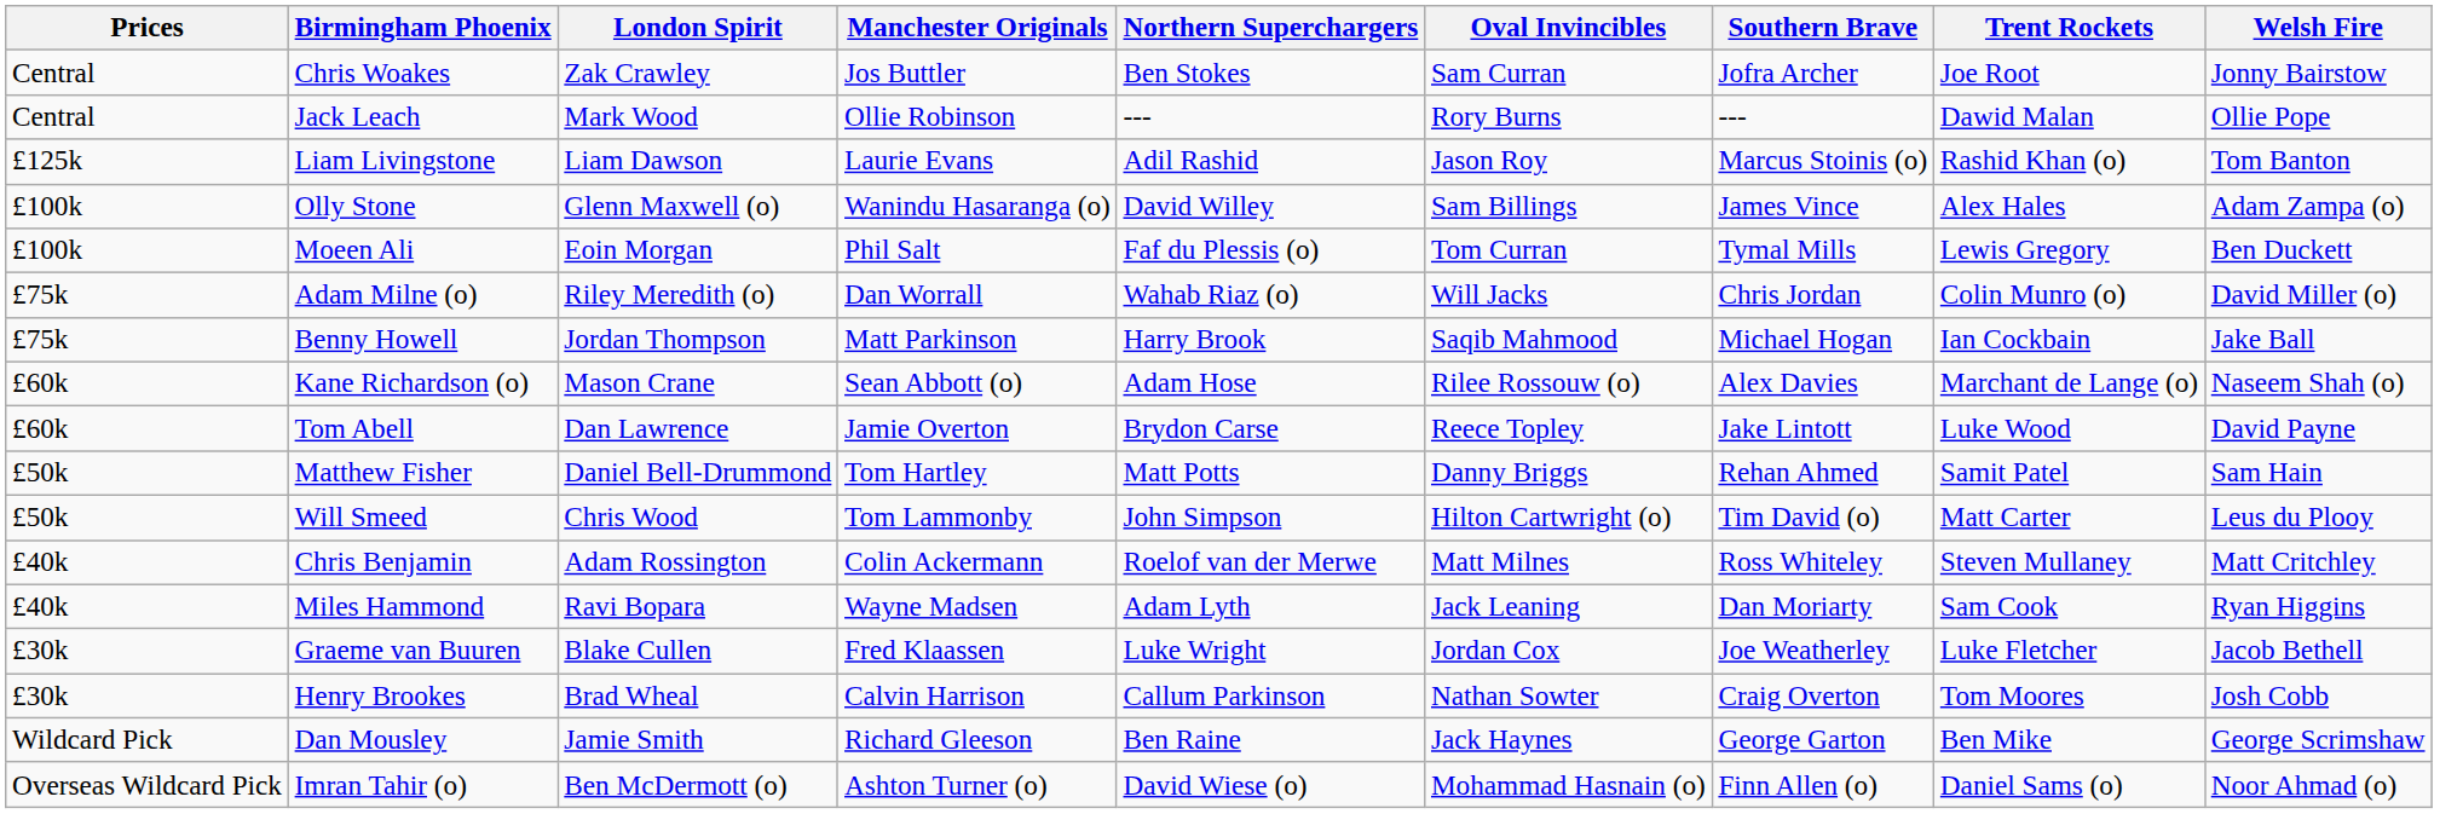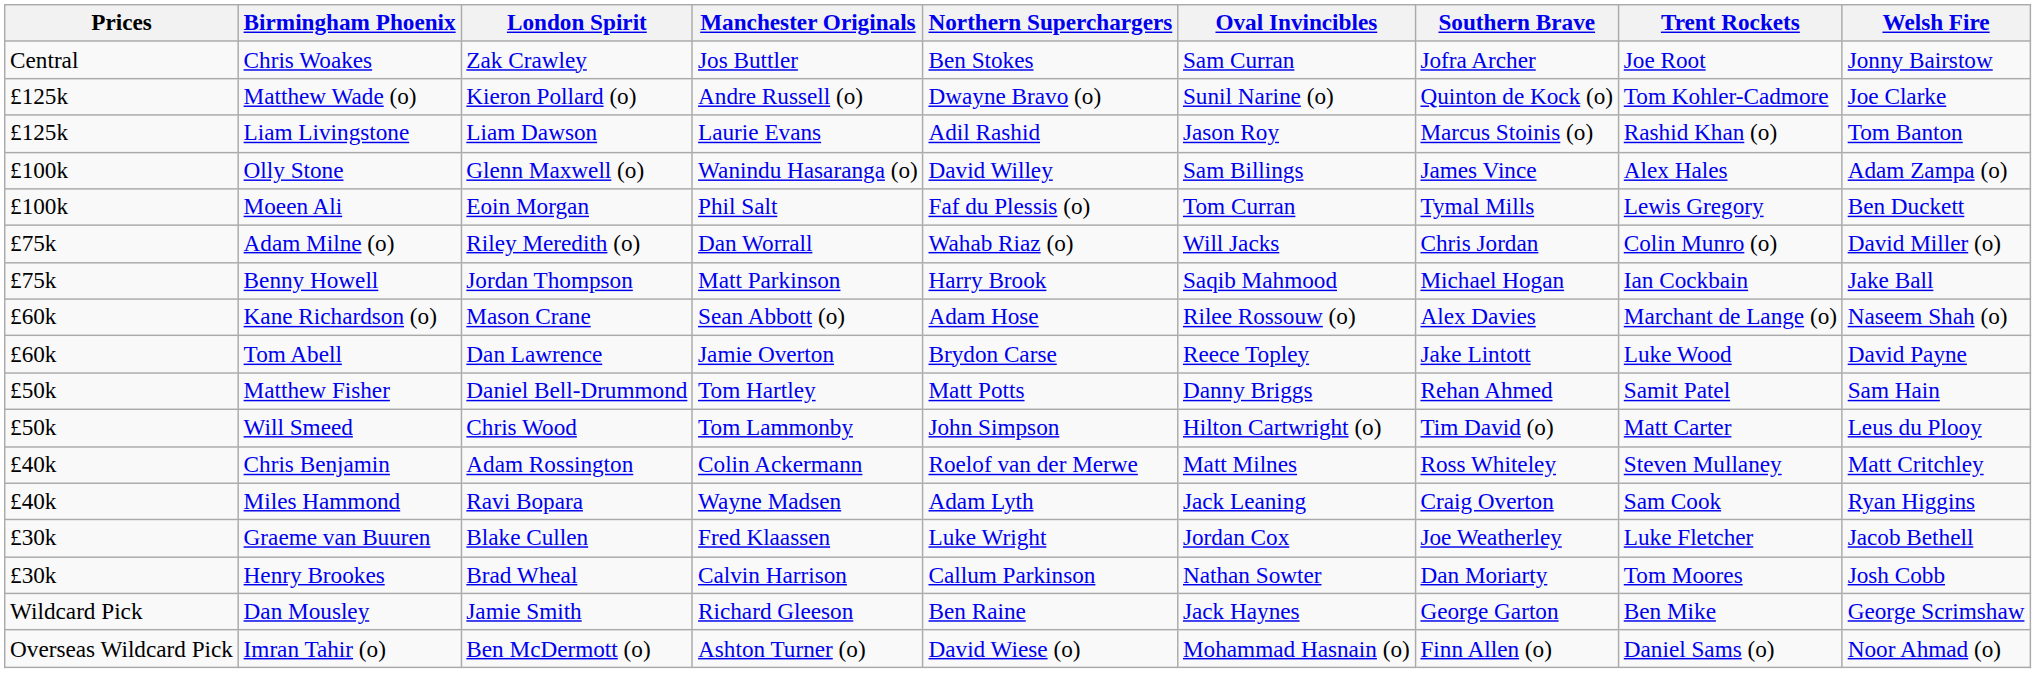- row: Central | Jack Leach | Mark Wood | Ollie Robinson | --- | Rory Burns | --- | Dawid Malan | Ollie Pope
+ row: £125k | Matthew Wade (o) | Kieron Pollard (o) | Andre Russell (o) | Dwayne Bravo (o) | Sunil Narine (o) | Quinton de Kock (o) | Tom Kohler-Cadmore | Joe Clarke
Miles Hammond | Southern Brave: Dan Moriarty -> Craig Overton
Henry Brookes | Southern Brave: Craig Overton -> Dan Moriarty
